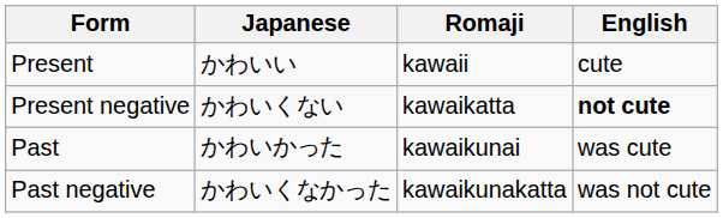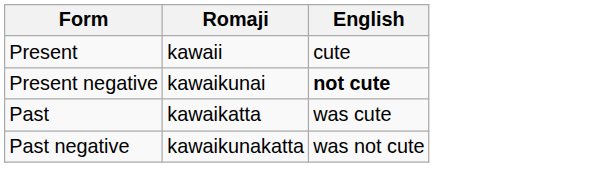- column: Japanese | かわいい | かわいくない | かわいかった | かわいくなかった
Present negative | Romaji: kawaikatta -> kawaikunai
Past | Romaji: kawaikunai -> kawaikatta
